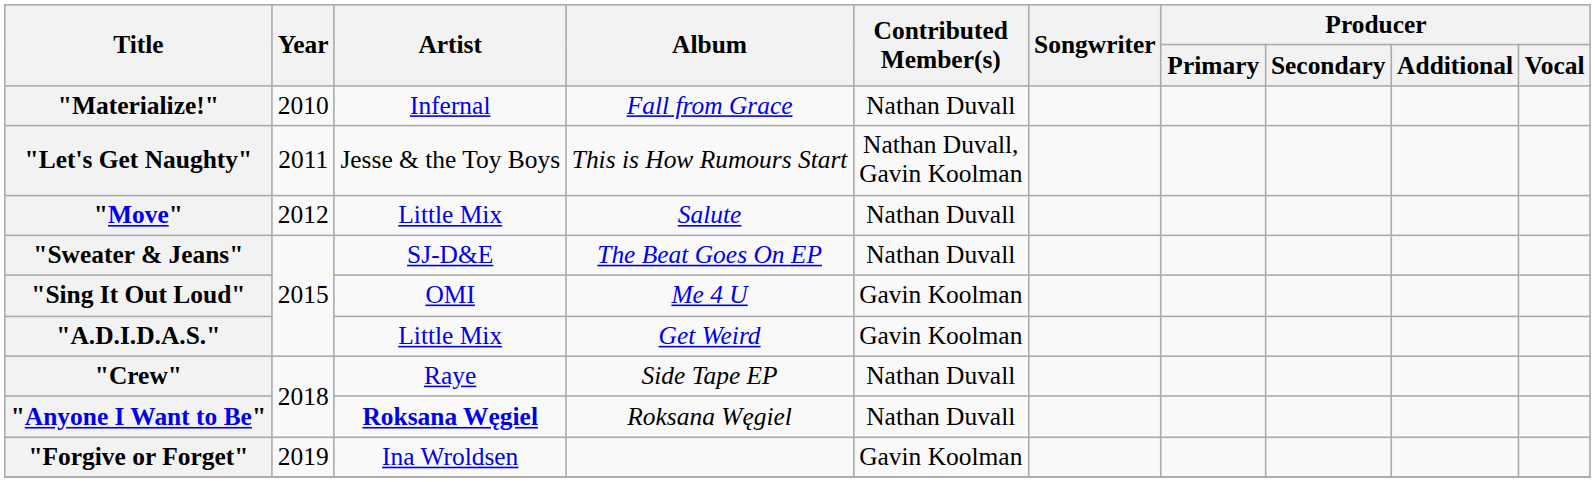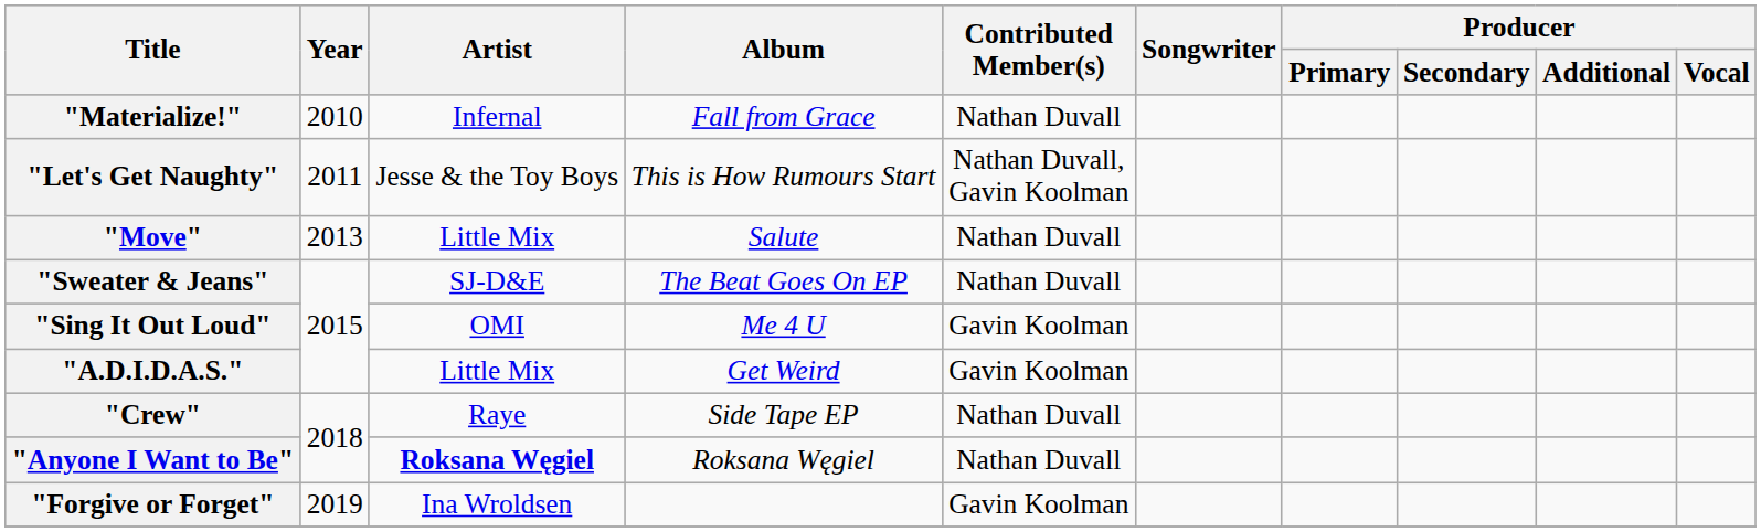"Move" | Year: 2012 -> 2013
